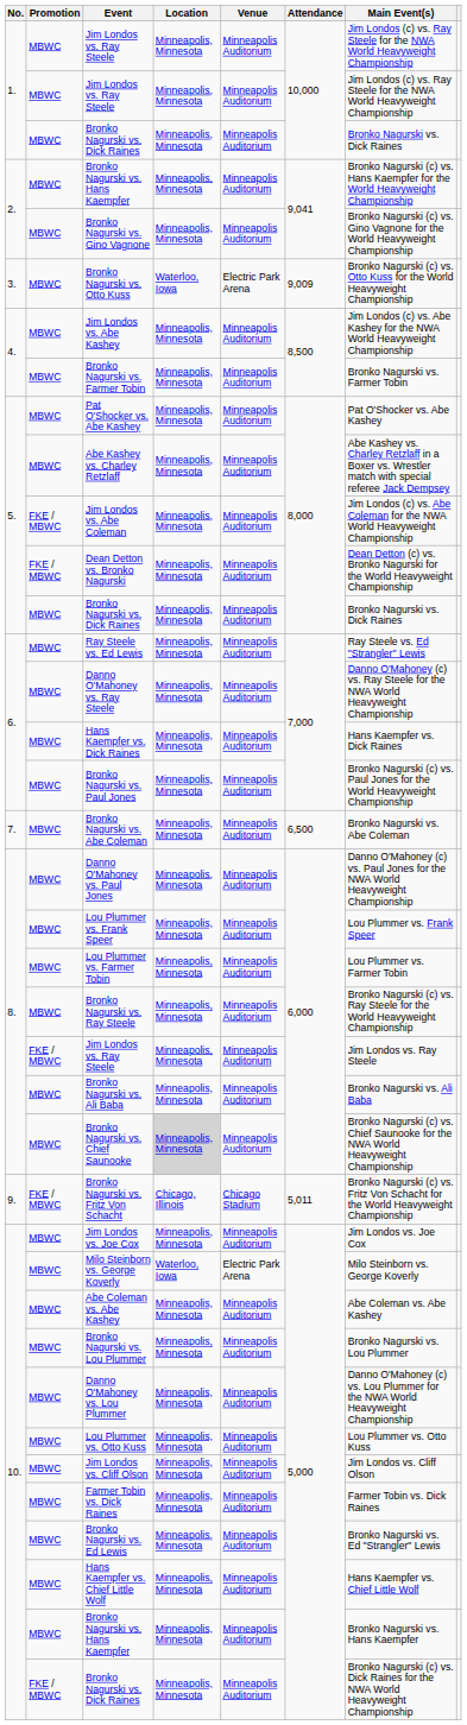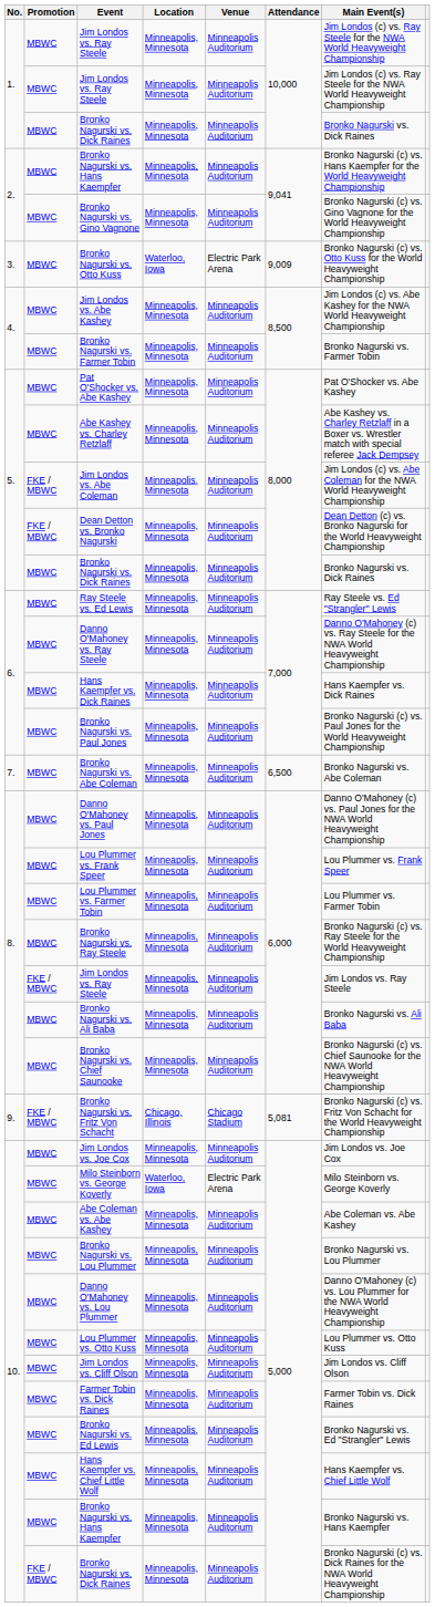Bronko Nagurski vs. Chief Saunooke | Location: lightgrey background -> no background
Bronko Nagurski vs. Fritz Von Schacht | Attendance: 5,011 -> 5,081
